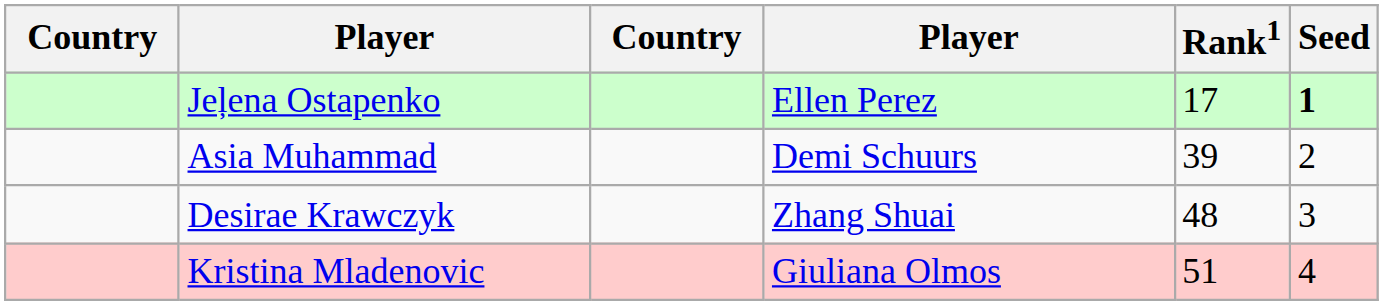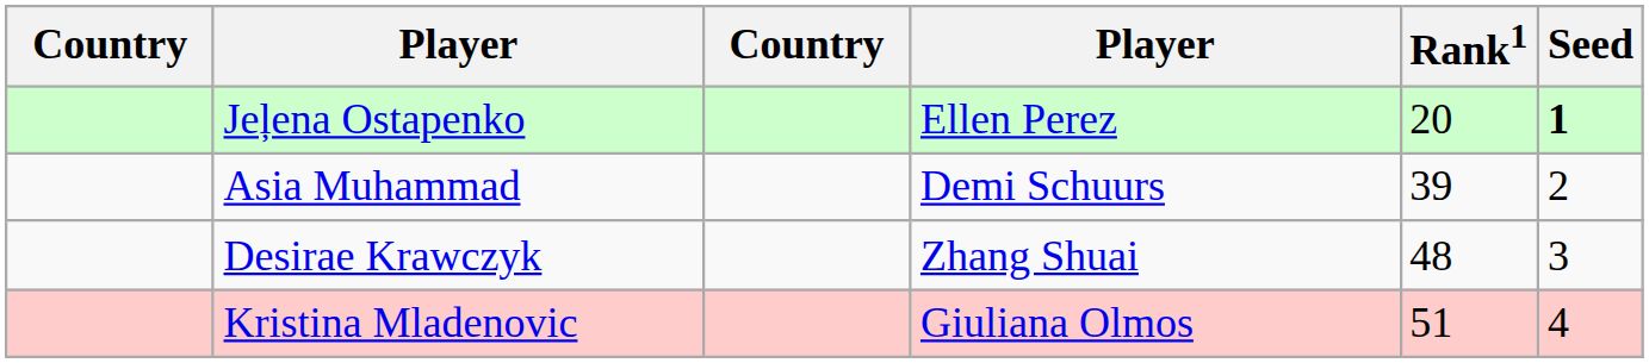Jeļena Ostapenko | Rank1: 17 -> 20
